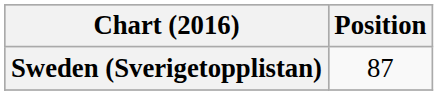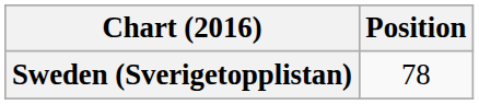Sweden (Sverigetopplistan) | Position: 87 -> 78
